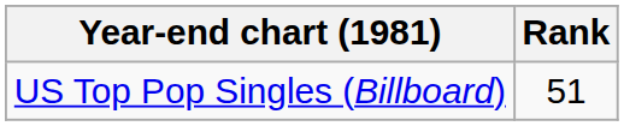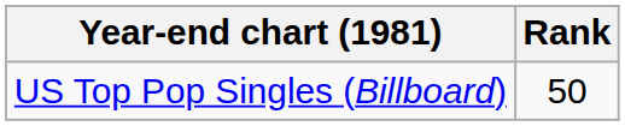US Top Pop Singles (Billboard) | Rank: 51 -> 50
